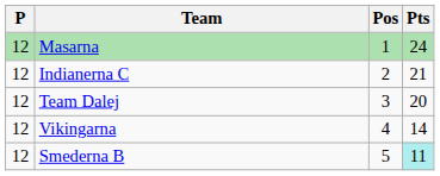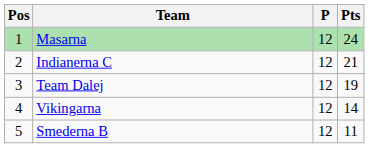columns swapped: Pos <-> P
Team Dalej | Pts: 20 -> 19
Smederna B | Pts: paleturquoise background -> no background
